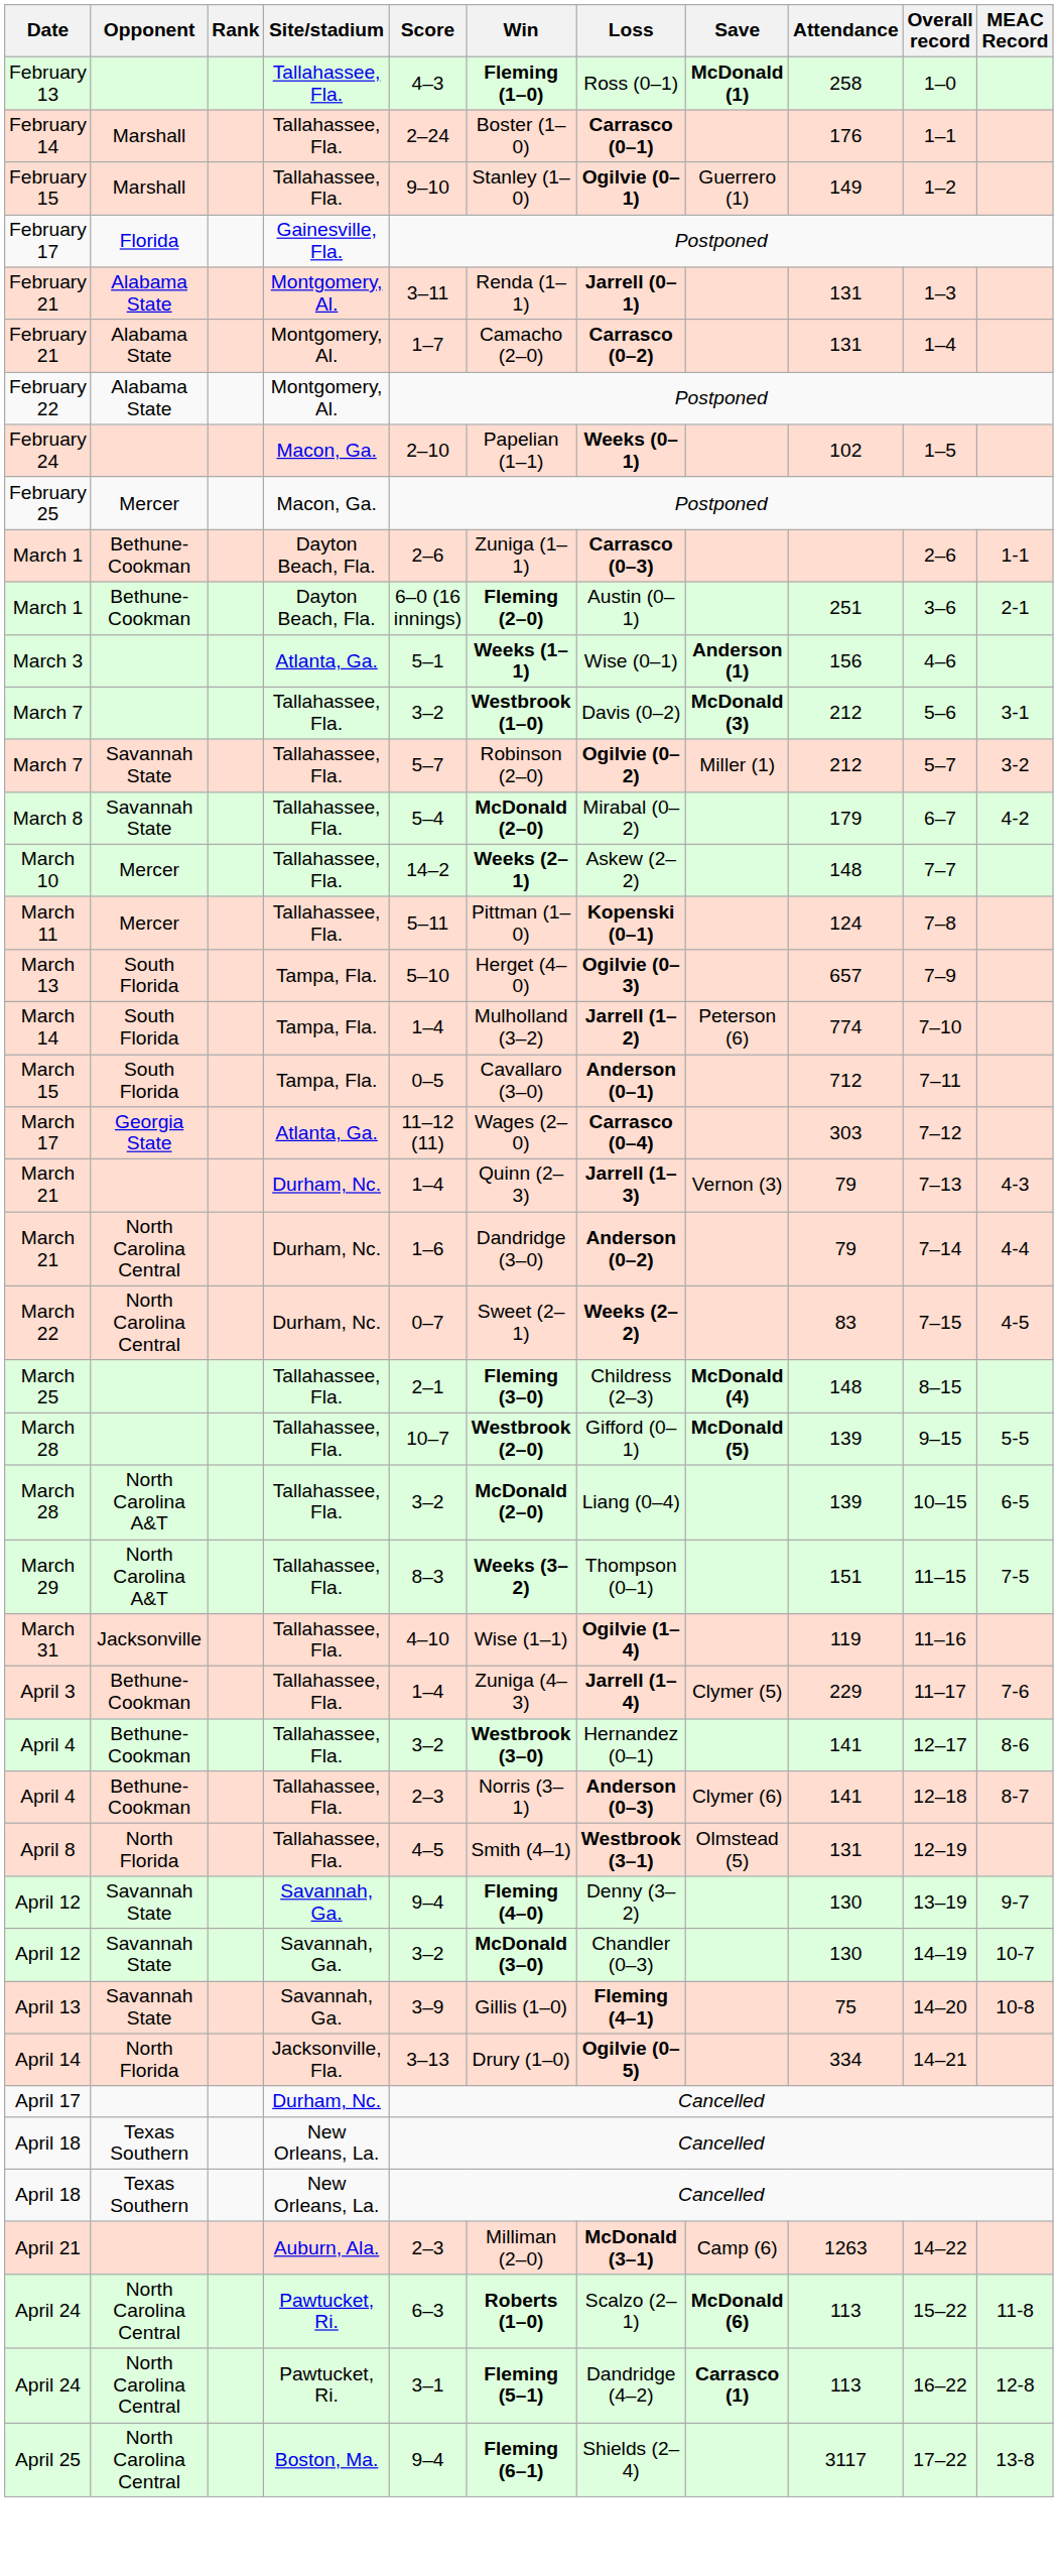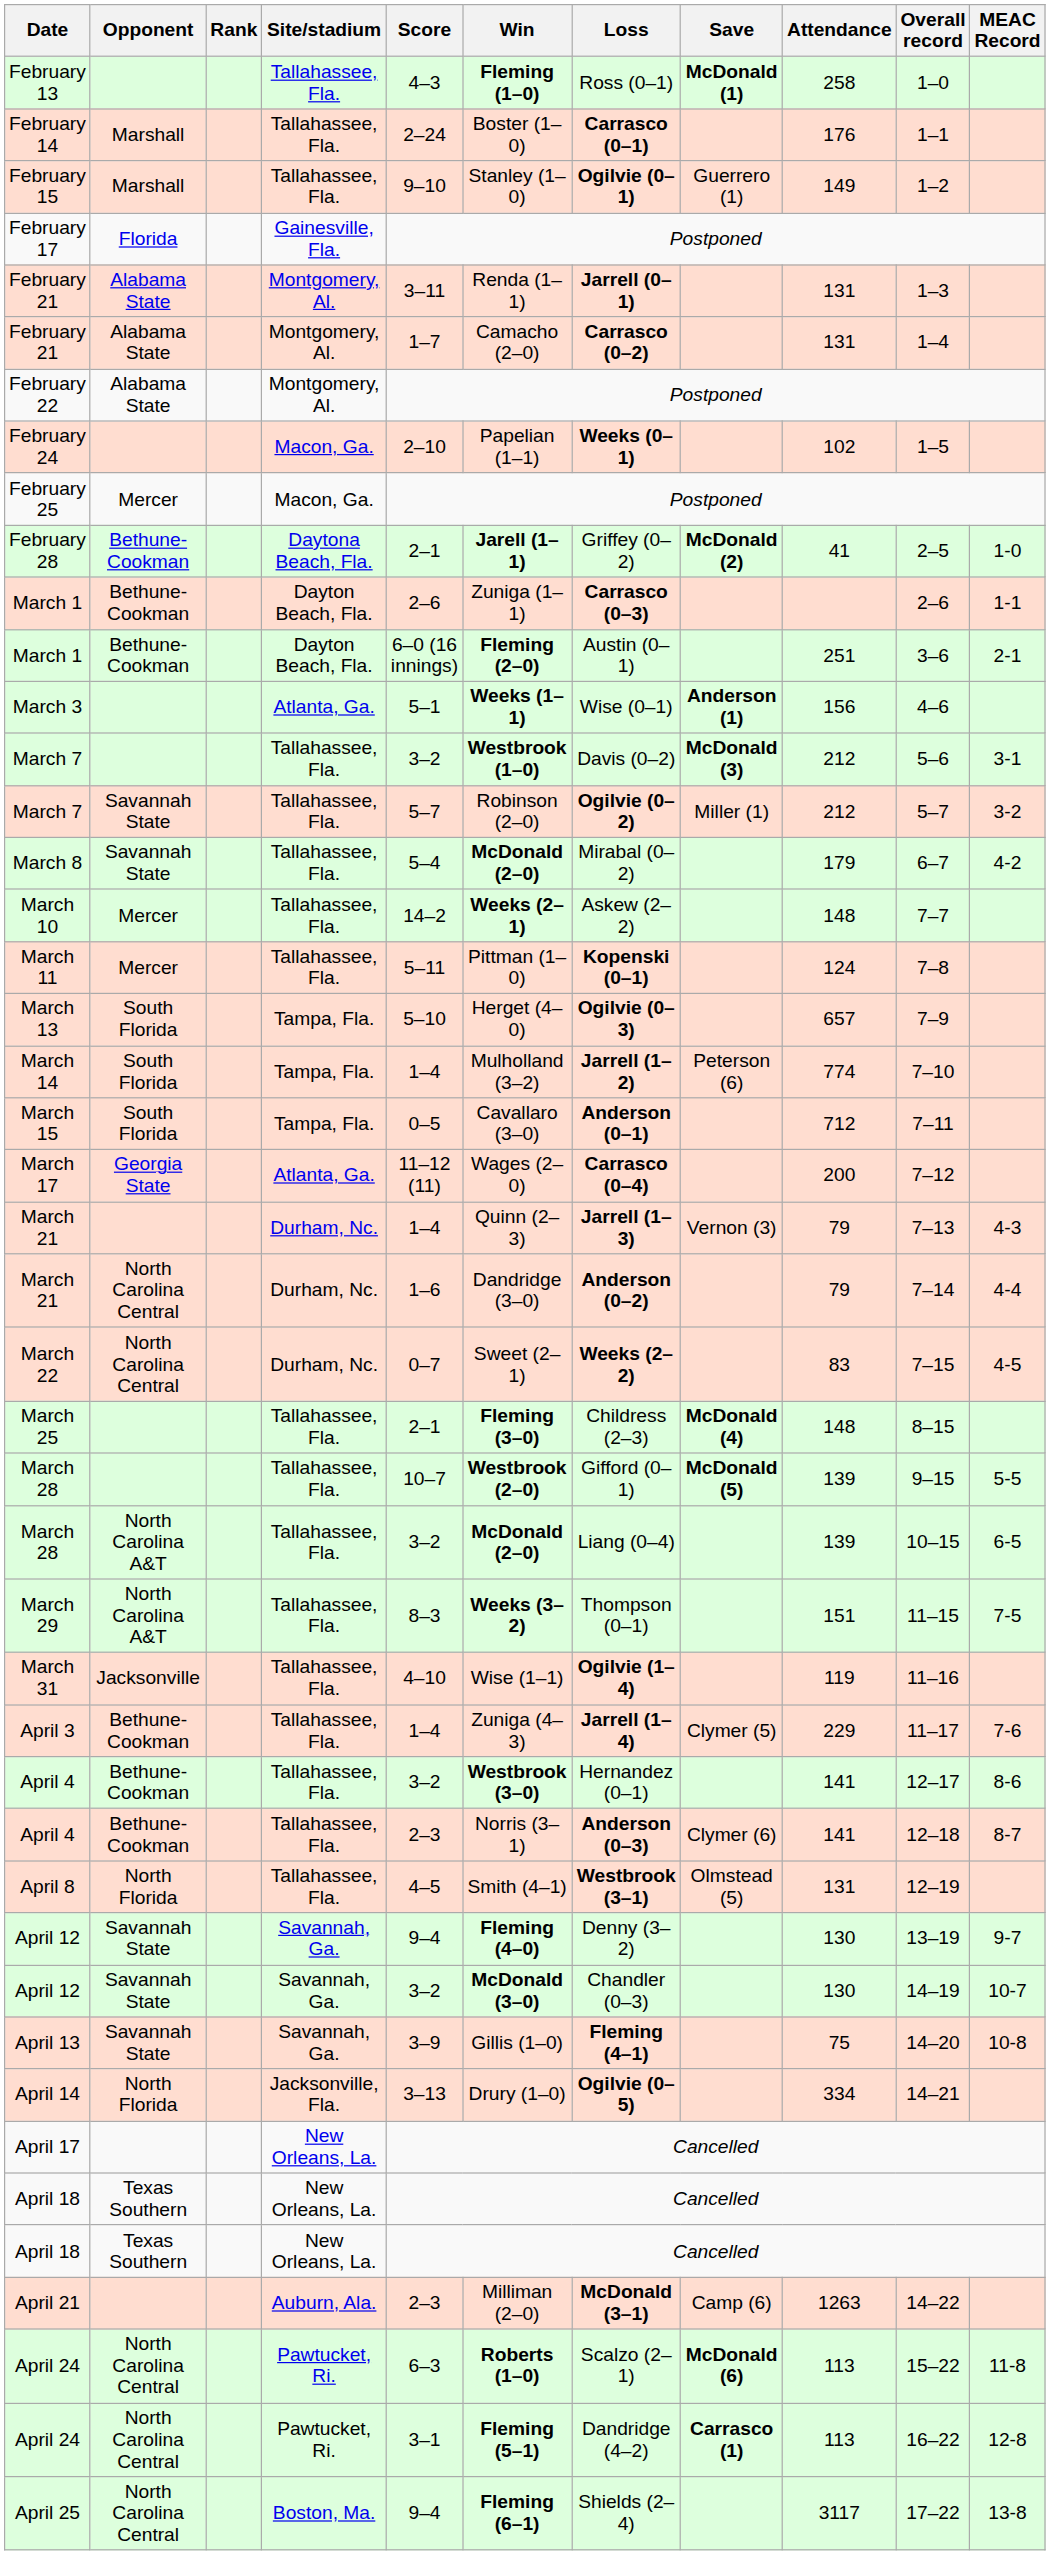+ row: February 28 | Bethune-Cookman | Daytona Beach, Fla. | 2–1 | Jarell (1–1) | Griffey (0–2) | McDonald (2) | 41 | 2–5 | 1-0
March 17 | Attendance: 303 -> 200
April 17 | Site/stadium: Durham, Nc. -> New Orleans, La.
